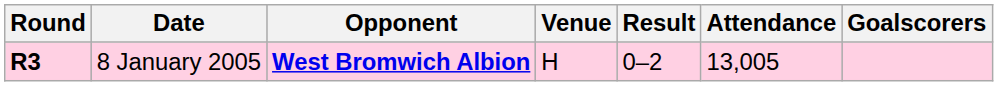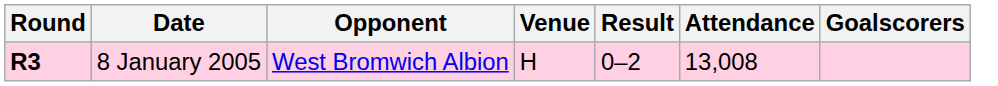8 January 2005 | Opponent: bold -> normal
8 January 2005 | Attendance: 13,005 -> 13,008
